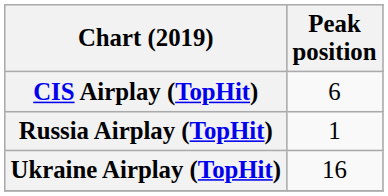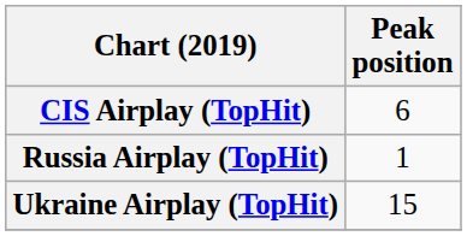Ukraine Airplay (TopHit) | Peak position: 16 -> 15
